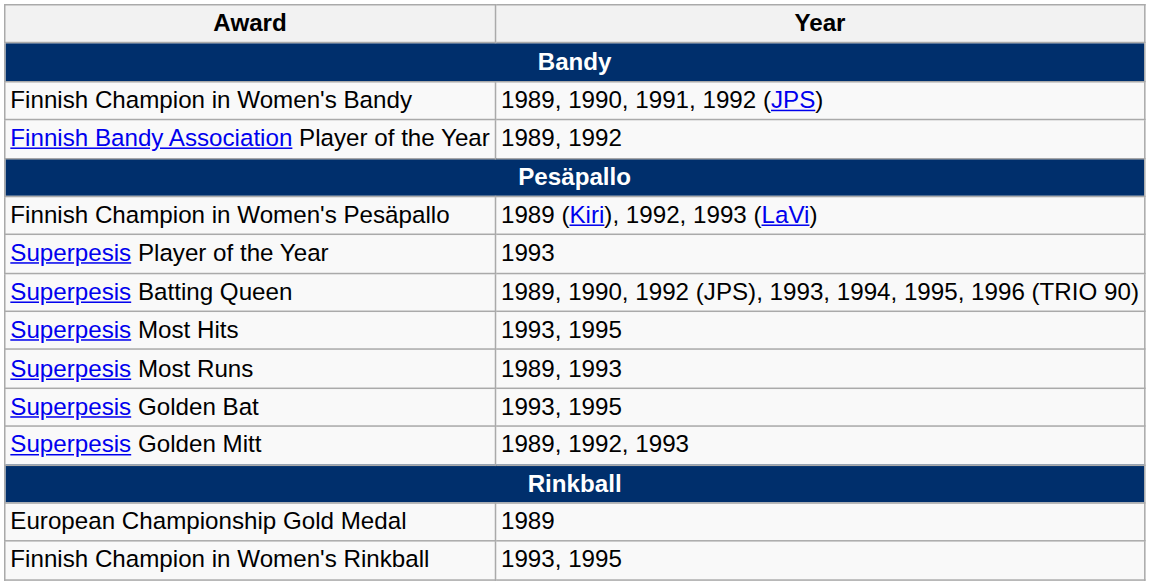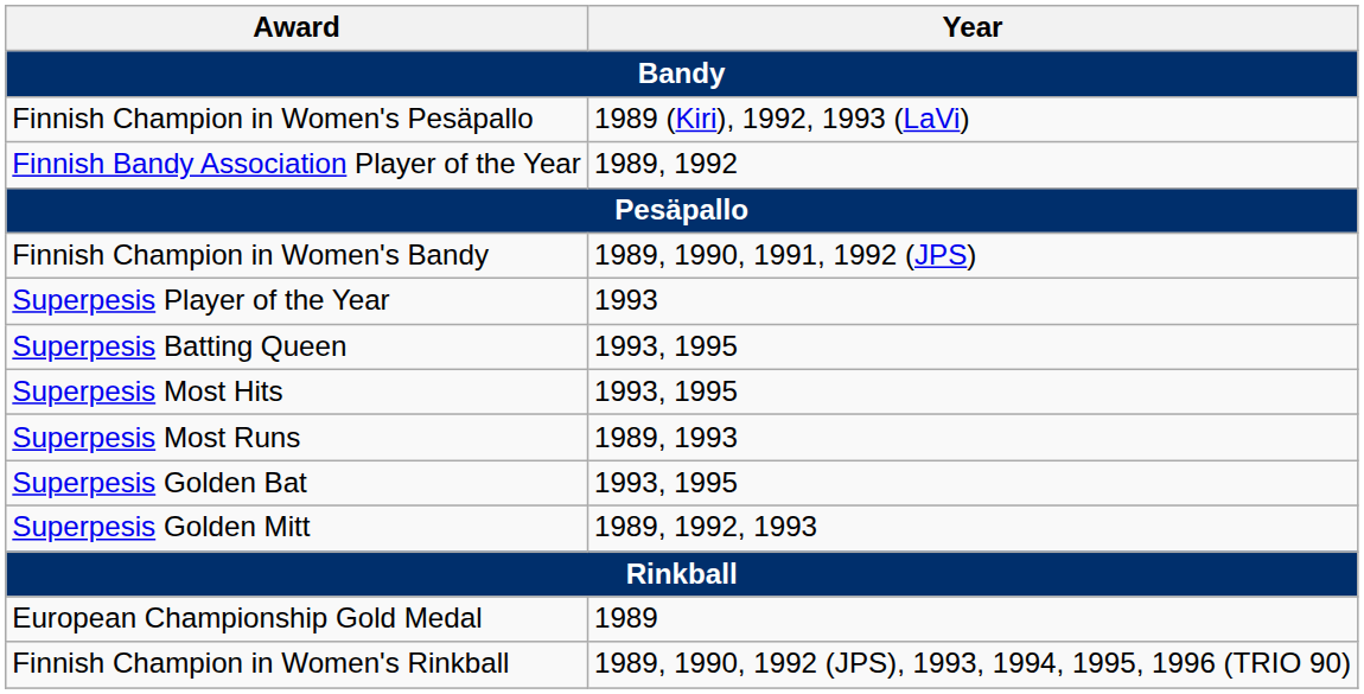rows swapped: Finnish Champion in Women's Bandy <-> Finnish Champion in Women's Pesäpallo
Superpesis Batting Queen | Year: 1989, 1990, 1992 (JPS), 1993, 1994, 1995, 1996 (TRIO 90) -> 1993, 1995
Finnish Champion in Women's Rinkball | Year: 1993, 1995 -> 1989, 1990, 1992 (JPS), 1993, 1994, 1995, 1996 (TRIO 90)
